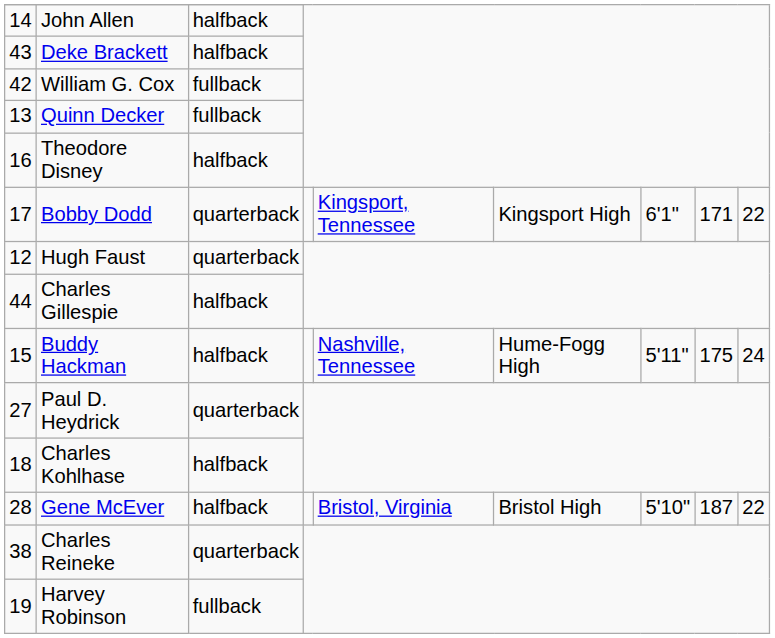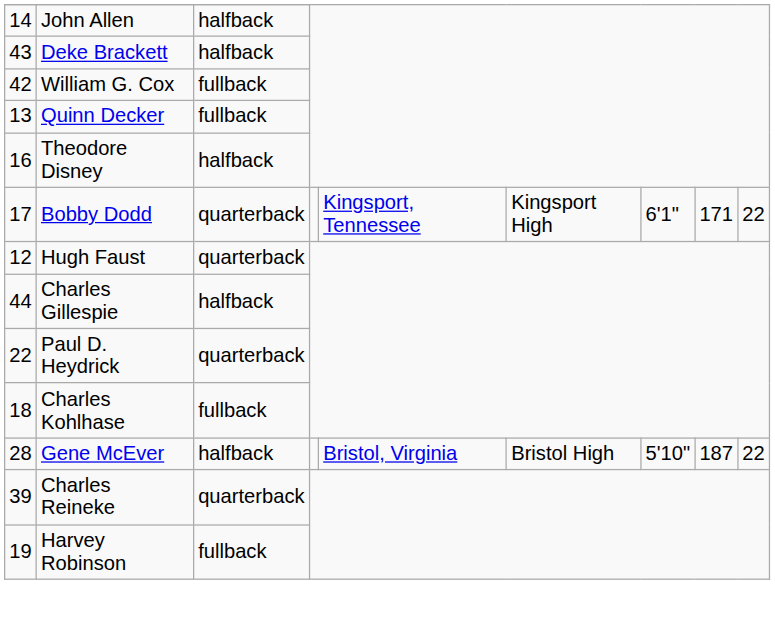- row: 15 | Buddy Hackman | halfback | Nashville, Tennessee | Hume-Fogg High | 5'11" | 175 | 24
Paul D. Heydrick | column 1: 27 -> 22
Charles Kohlhase | column 3: halfback -> fullback
Charles Reineke | column 1: 38 -> 39
